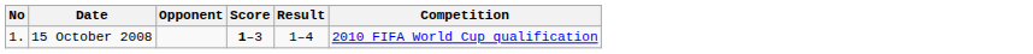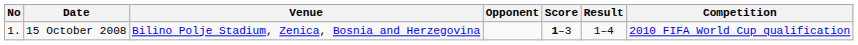+ column: Venue | Bilino Polje Stadium, Zenica, Bosnia and Herzegovina
